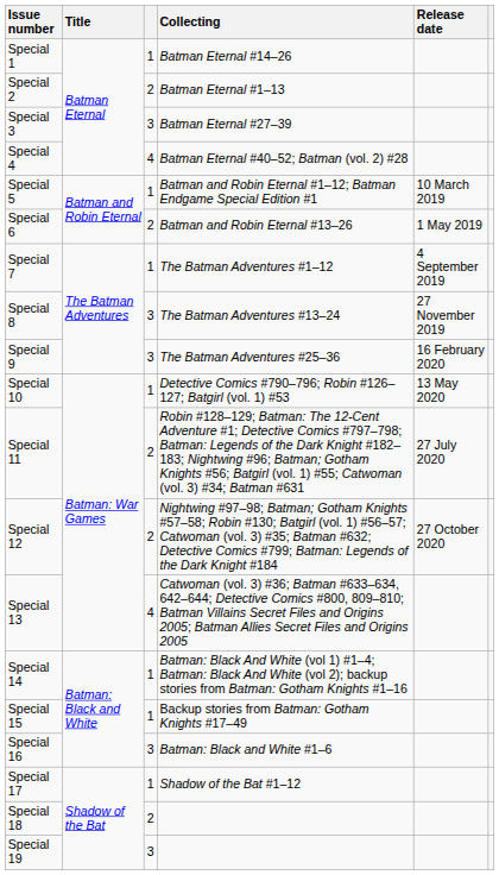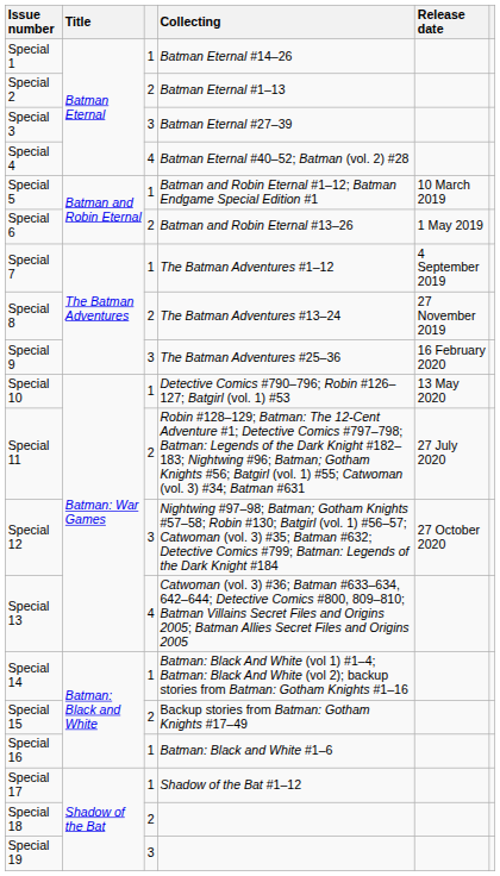Special 8 | column 3: 3 -> 2
Special 12 | column 3: 2 -> 3
Special 15 | column 3: 1 -> 2
Special 16 | column 3: 3 -> 1
